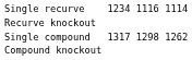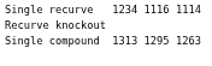Single compound | column 3: 1317 -> 1313
Single compound | column 5: 1298 -> 1295
Single compound | column 7: 1262 -> 1263
- row: Compound knockout
